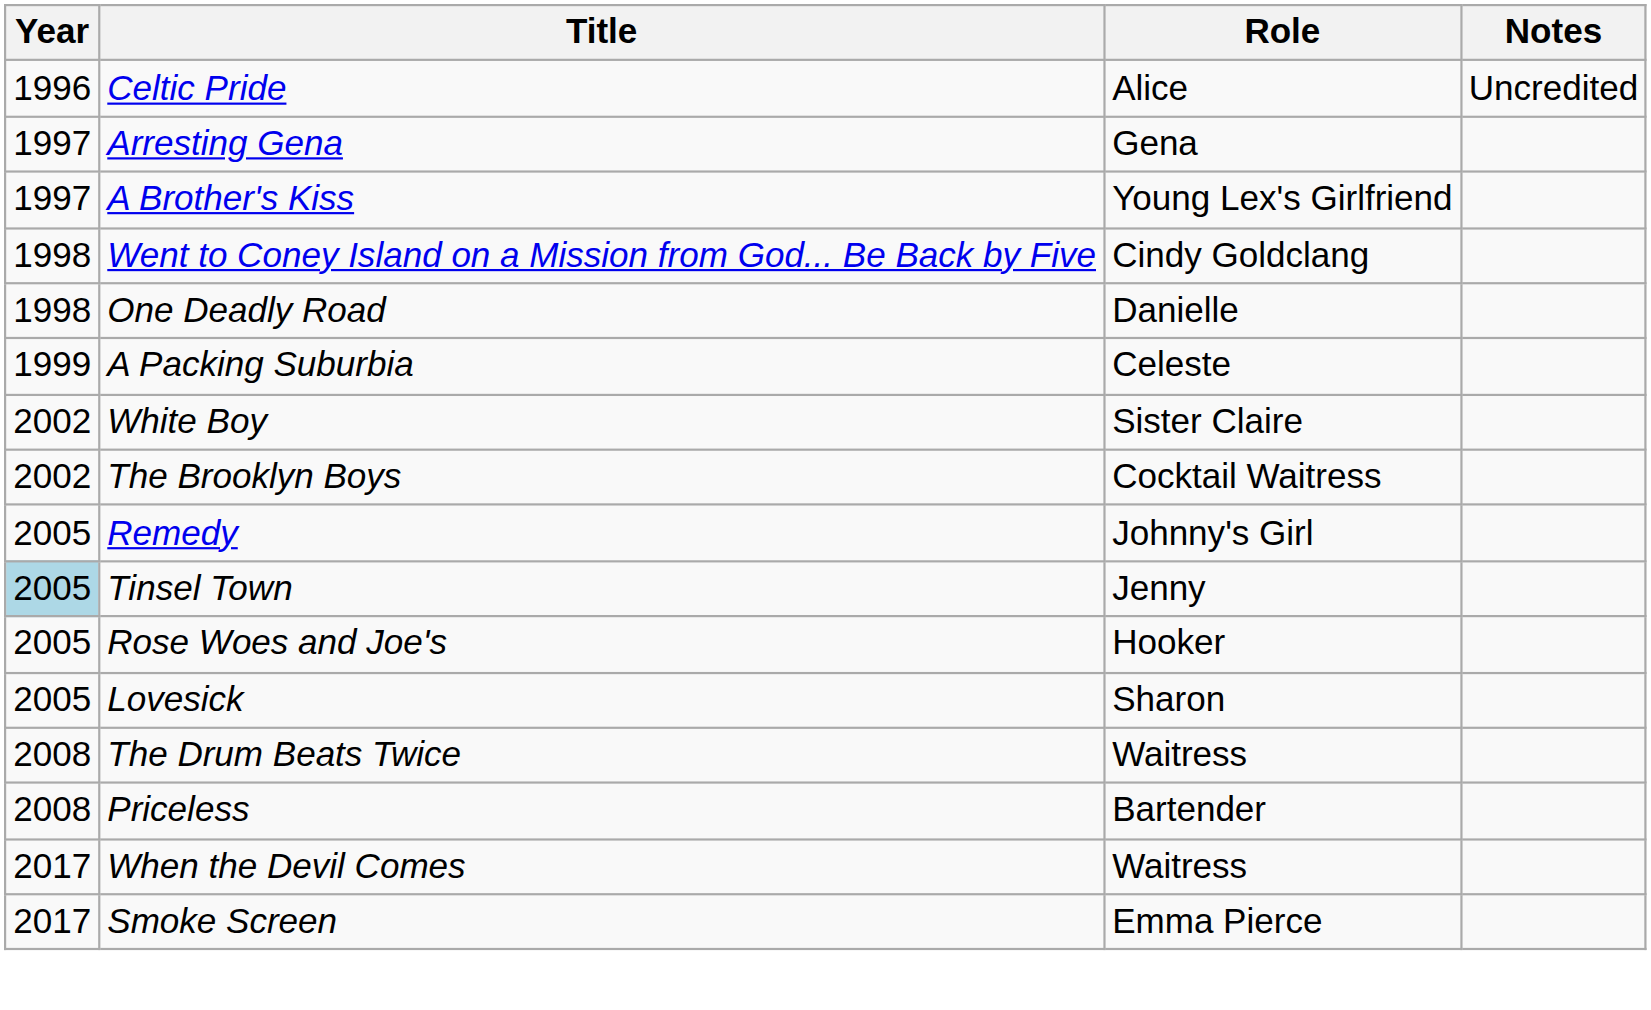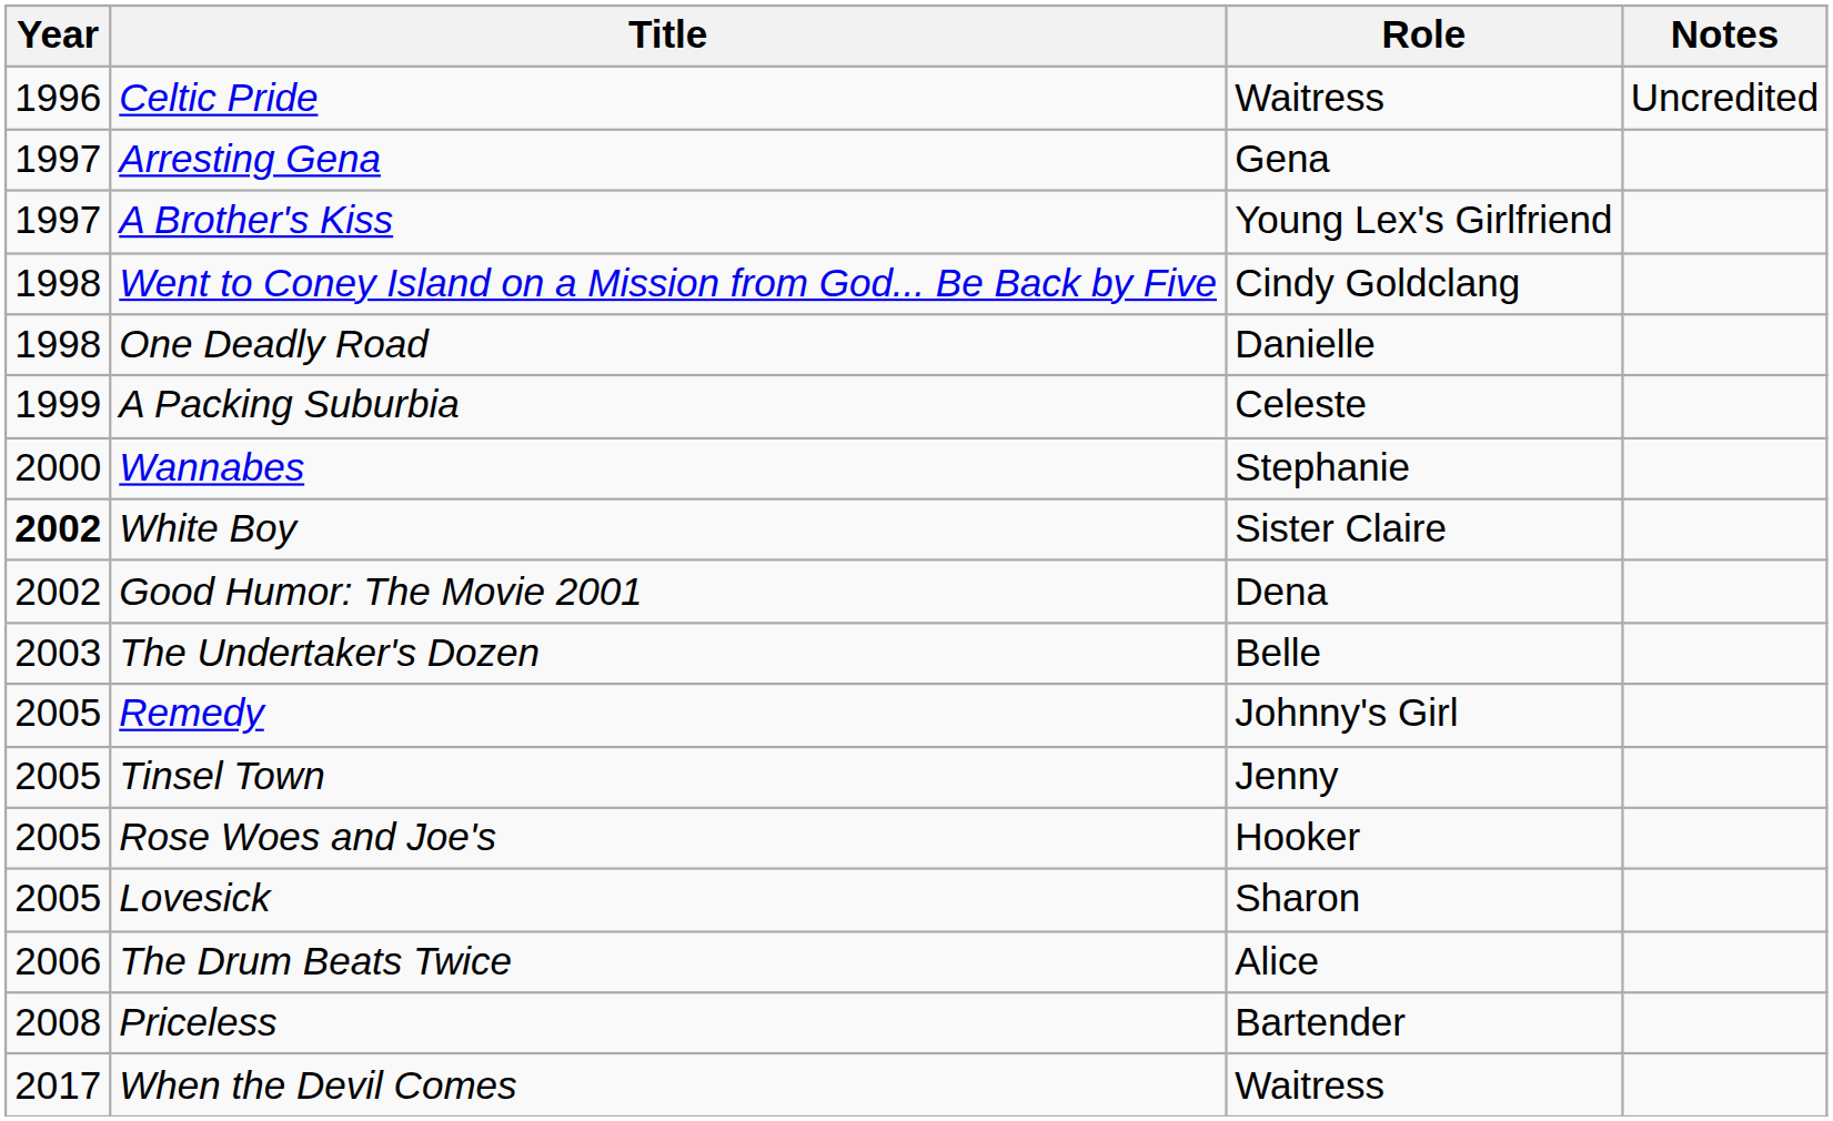Celtic Pride | Role: Alice -> Waitress
+ row: 2000 | Wannabes | Stephanie
White Boy | Year: normal -> bold
- row: 2002 | The Brooklyn Boys | Cocktail Waitress
+ row: 2002 | Good Humor: The Movie 2001 | Dena
+ row: 2003 | The Undertaker's Dozen | Belle
Tinsel Town | Year: lightblue background -> no background
The Drum Beats Twice | Year: 2008 -> 2006
The Drum Beats Twice | Role: Waitress -> Alice
- row: 2017 | Smoke Screen | Emma Pierce
